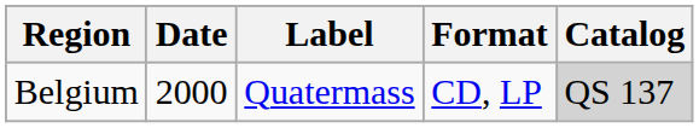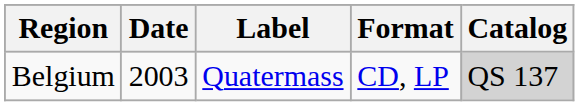Belgium | Date: 2000 -> 2003
